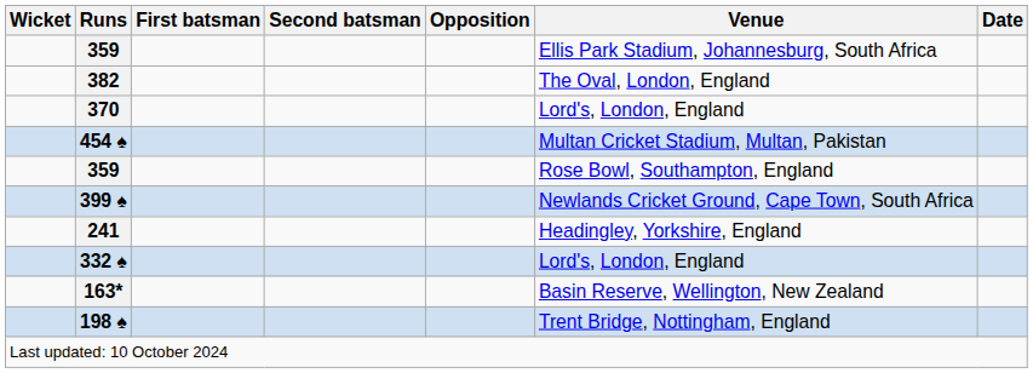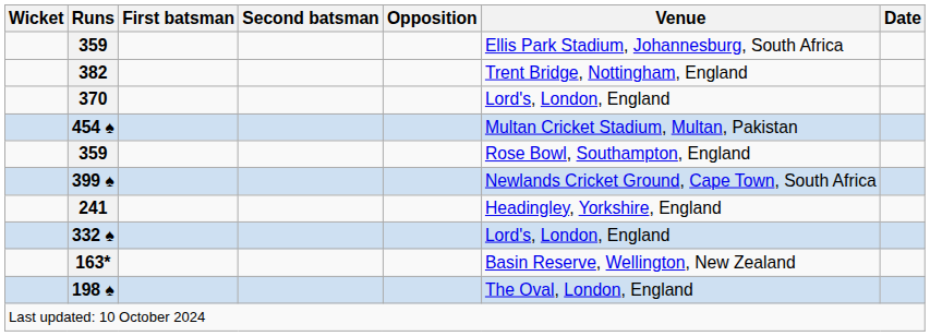382 | Venue: The Oval, London, England -> Trent Bridge, Nottingham, England
198 ♠ | Venue: Trent Bridge, Nottingham, England -> The Oval, London, England
